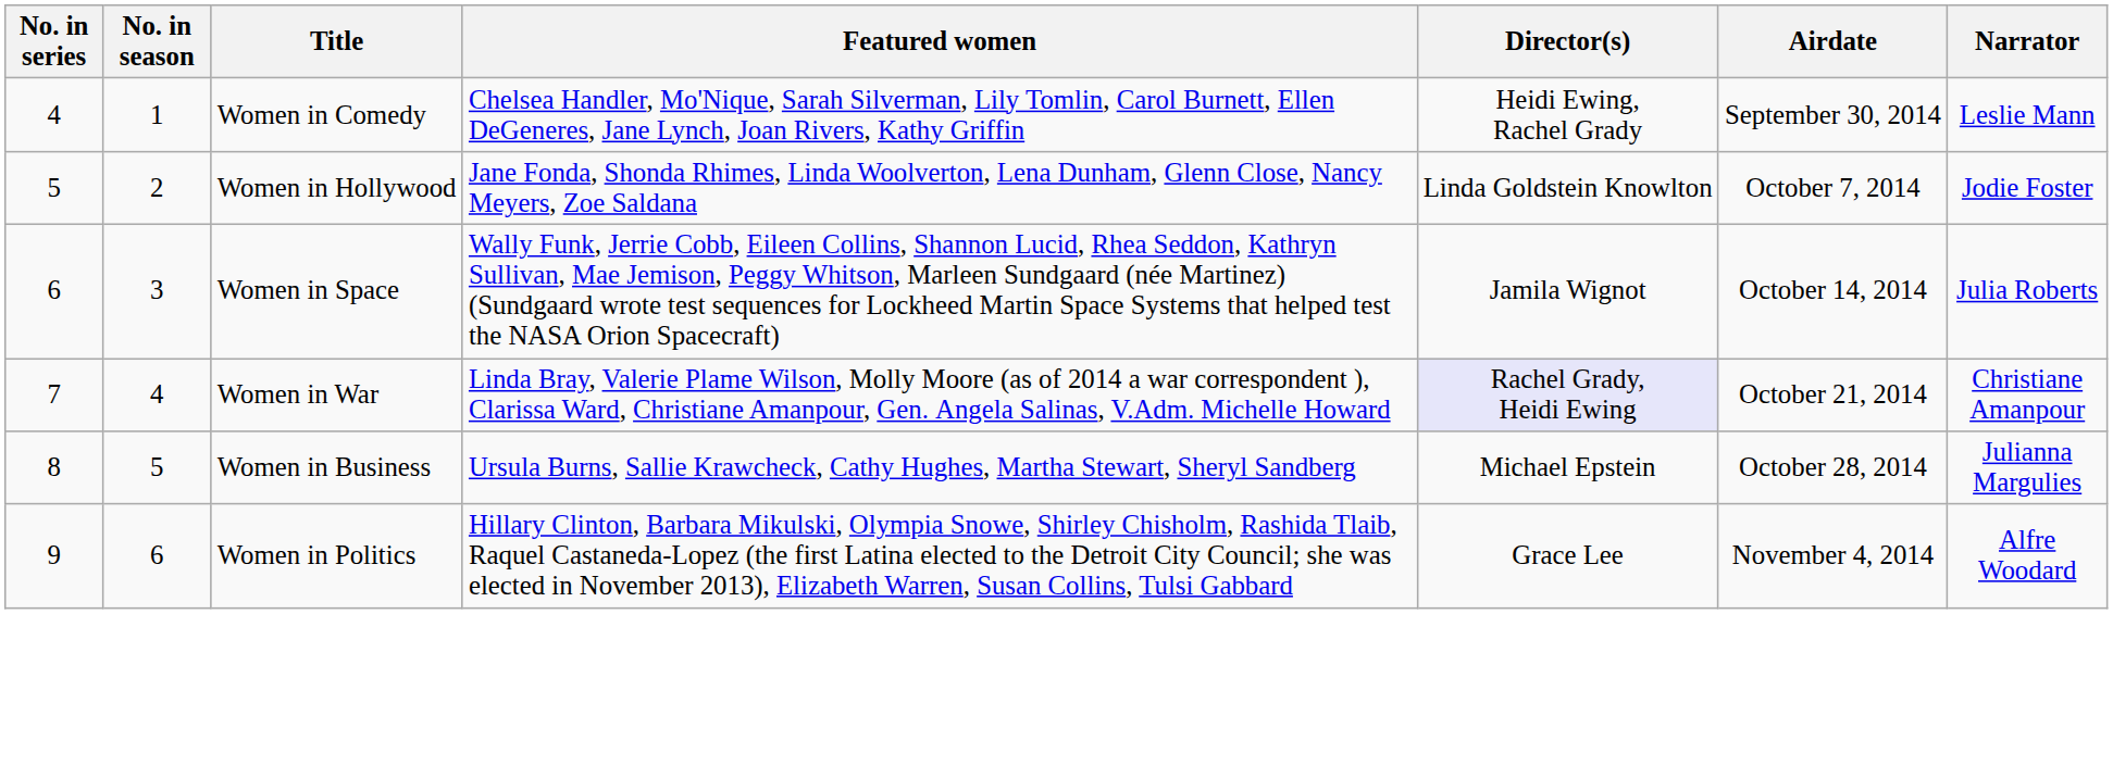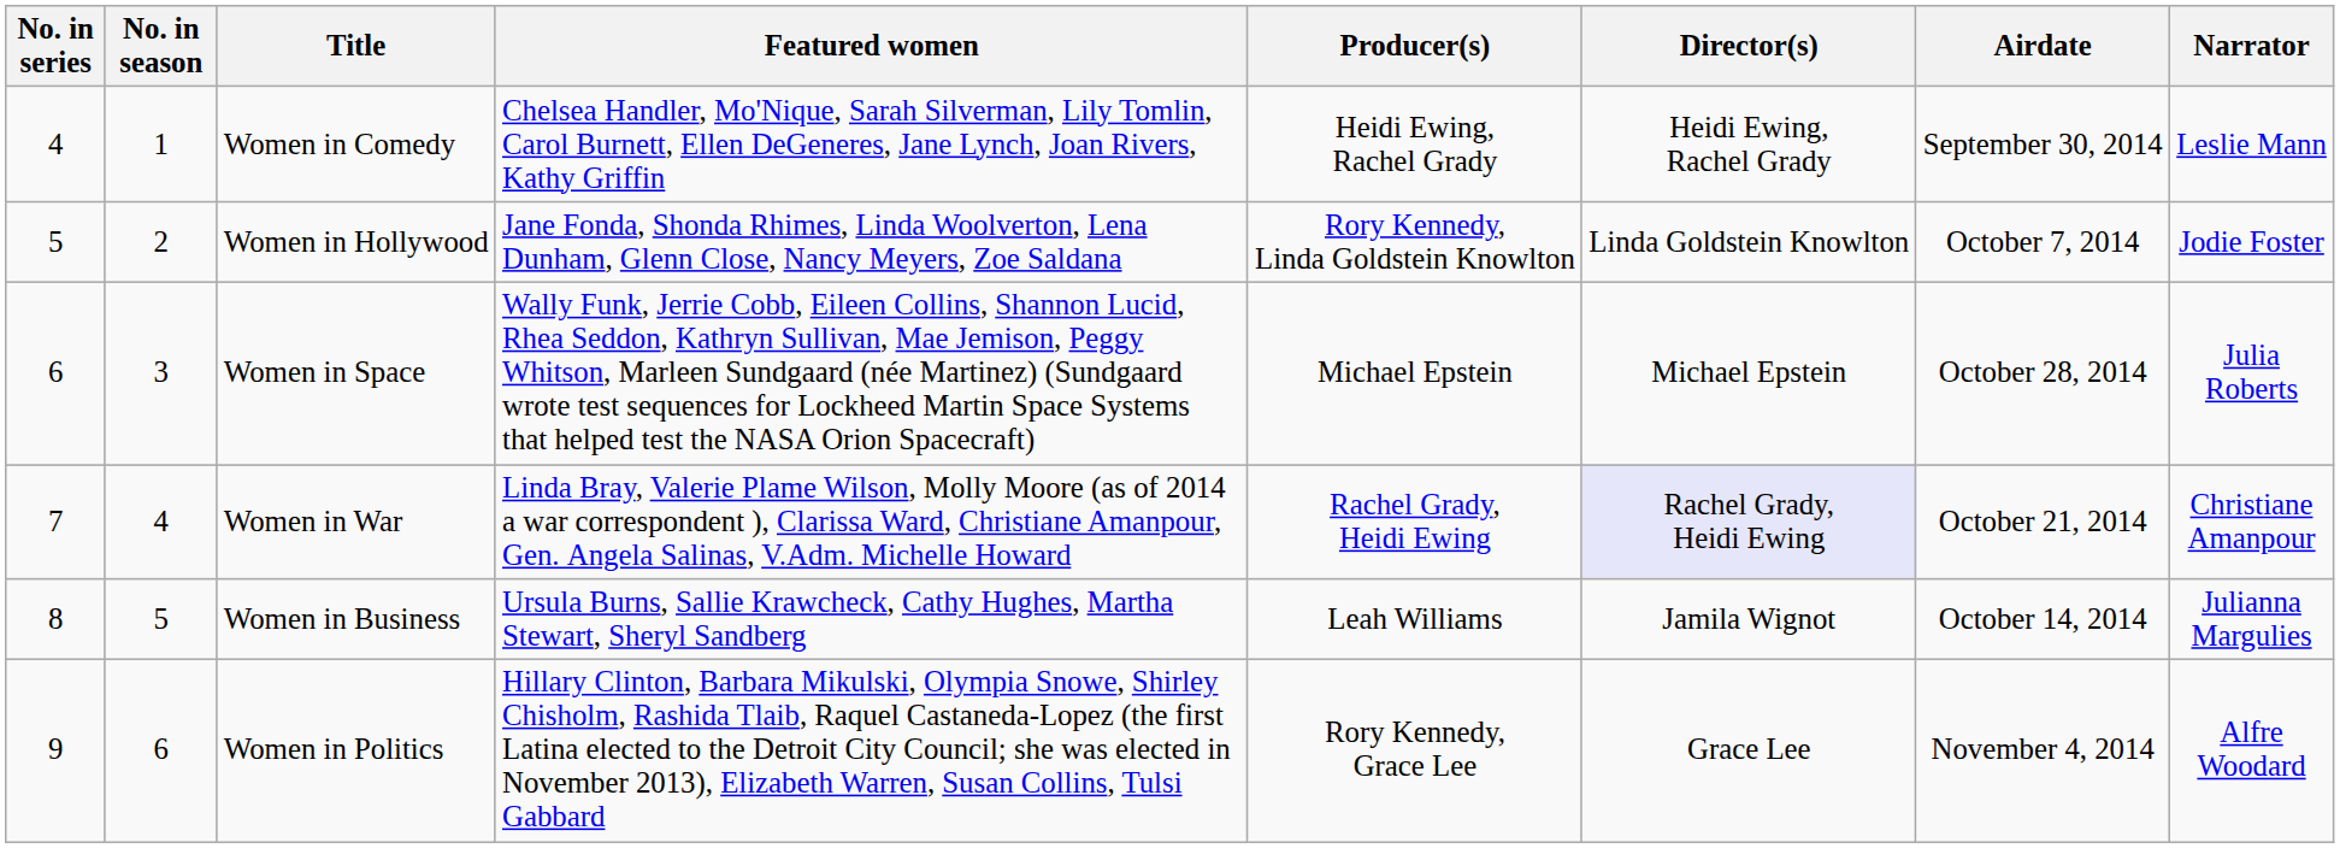+ column: Producer(s) | Heidi Ewing, Rachel Grady | Rory Kennedy, Linda Goldstein Knowlton | Michael Epstein | Rachel Grady, Heidi Ewing | Leah Williams | Rory Kennedy, Grace Lee
Women in Space | Director(s): Jamila Wignot -> Michael Epstein
Women in Space | Airdate: October 14, 2014 -> October 28, 2014
Women in Business | Director(s): Michael Epstein -> Jamila Wignot
Women in Business | Airdate: October 28, 2014 -> October 14, 2014
